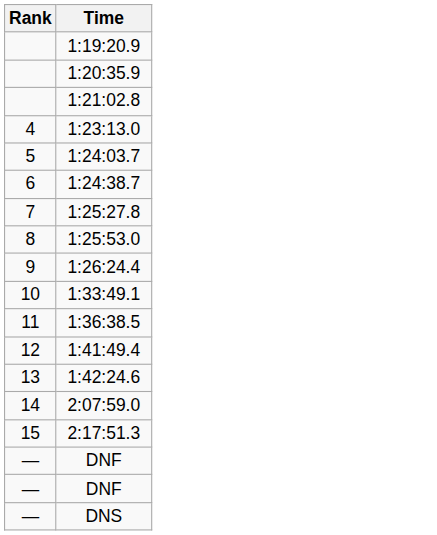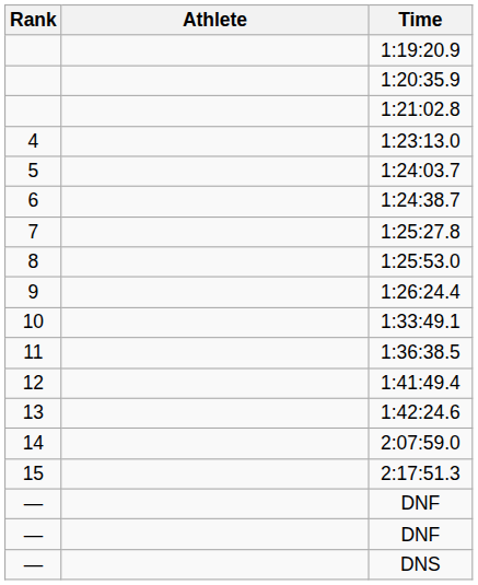+ column: Athlete
